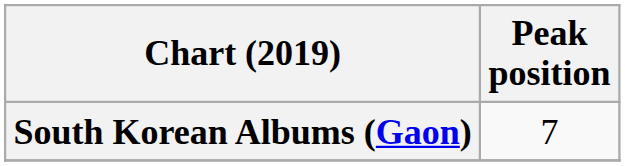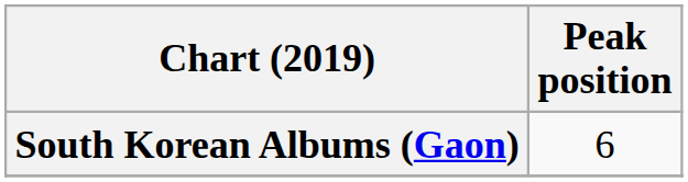South Korean Albums (Gaon) | Peak position: 7 -> 6
